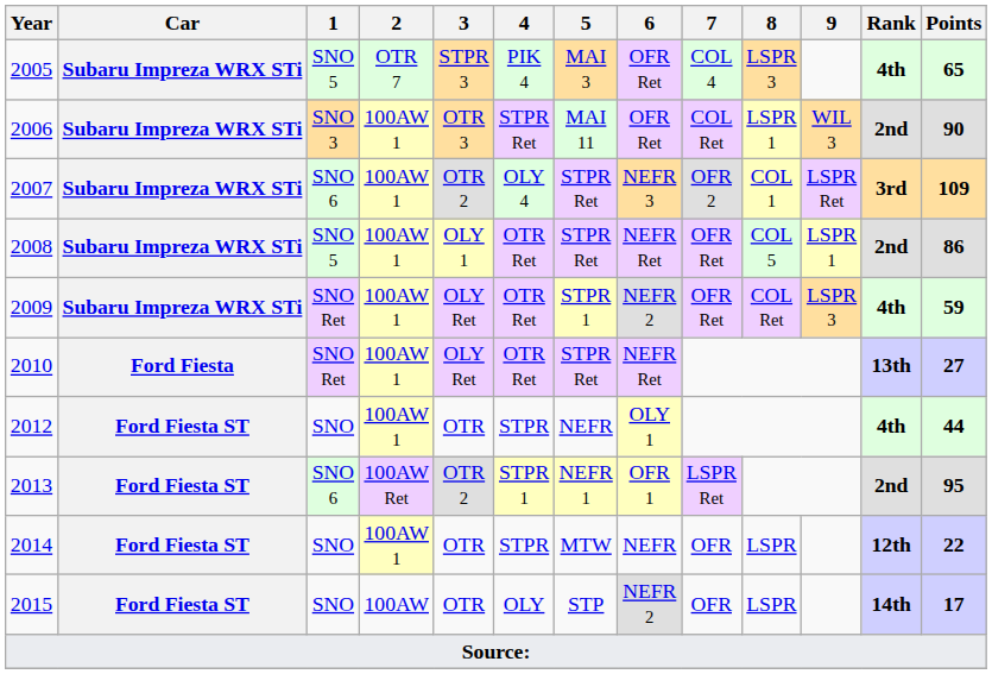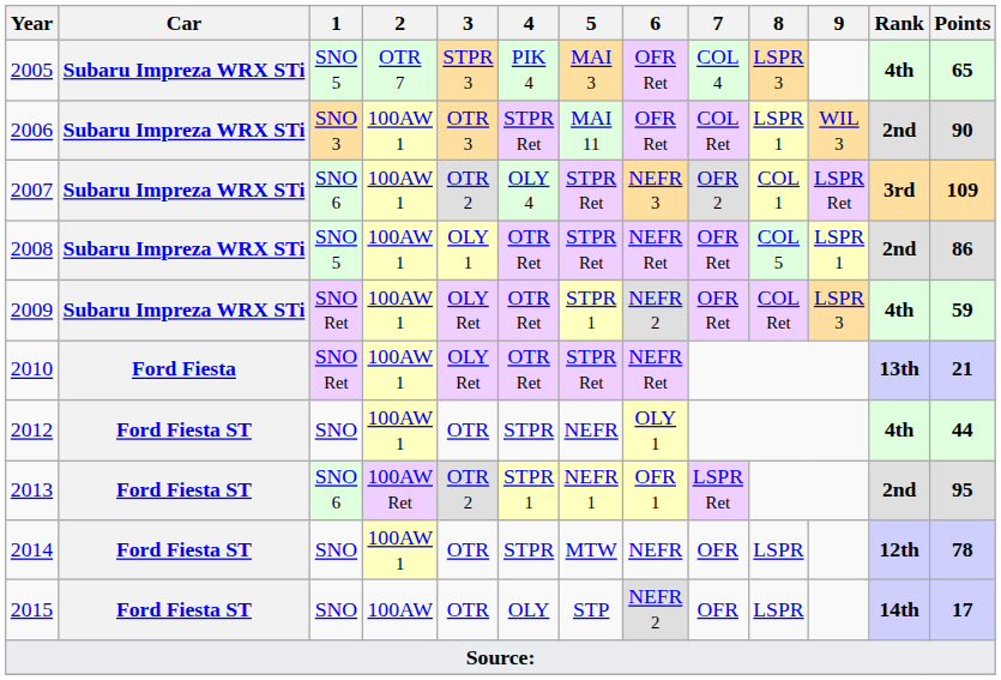2010 | Points: 27 -> 21
2014 | Points: 22 -> 78
